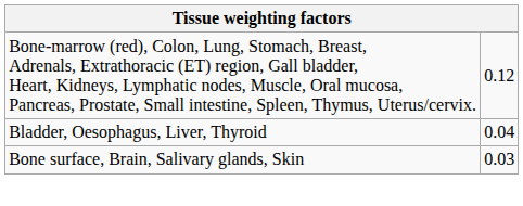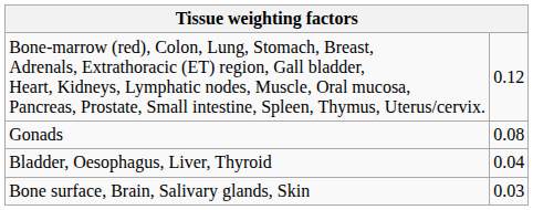+ row: Gonads | 0.08
